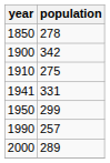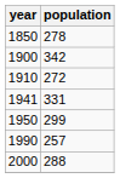1910 | population: 275 -> 272
2000 | population: 289 -> 288
